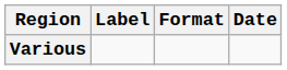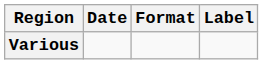columns swapped: Date <-> Label
